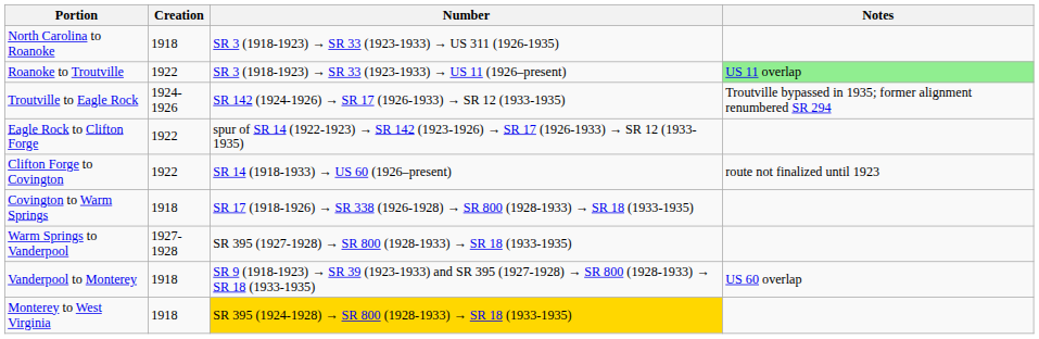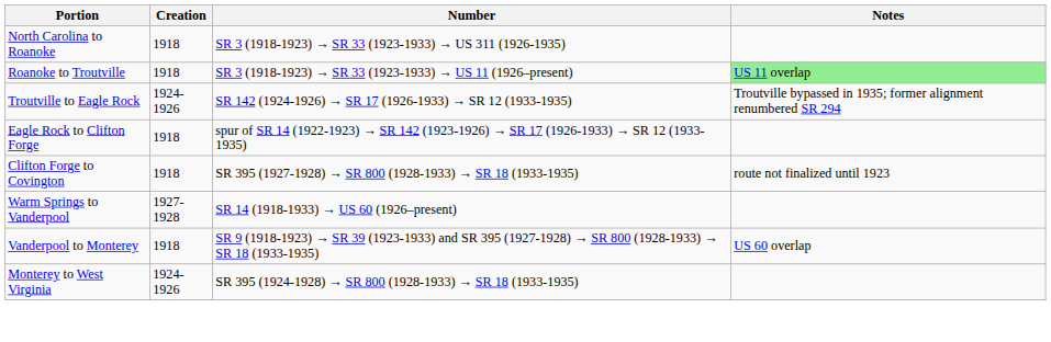Roanoke to Troutville | Creation: 1922 -> 1918
Eagle Rock to Clifton Forge | Creation: 1922 -> 1918
Clifton Forge to Covington | Creation: 1922 -> 1918
Clifton Forge to Covington | Number: SR 14 (1918-1933) → US 60 (1926–present) -> SR 395 (1927-1928) → SR 800 (1928-1933) → SR 18 (1933-1935)
- row: Covington to Warm Springs | 1918 | SR 17 (1918-1926) → SR 338 (1926-1928) → SR 800 (1928-1933) → SR 18 (1933-1935)
Warm Springs to Vanderpool | Number: SR 395 (1927-1928) → SR 800 (1928-1933) → SR 18 (1933-1935) -> SR 14 (1918-1933) → US 60 (1926–present)
Monterey to West Virginia | Creation: 1918 -> 1924-1926
Monterey to West Virginia | Number: gold background -> no background
